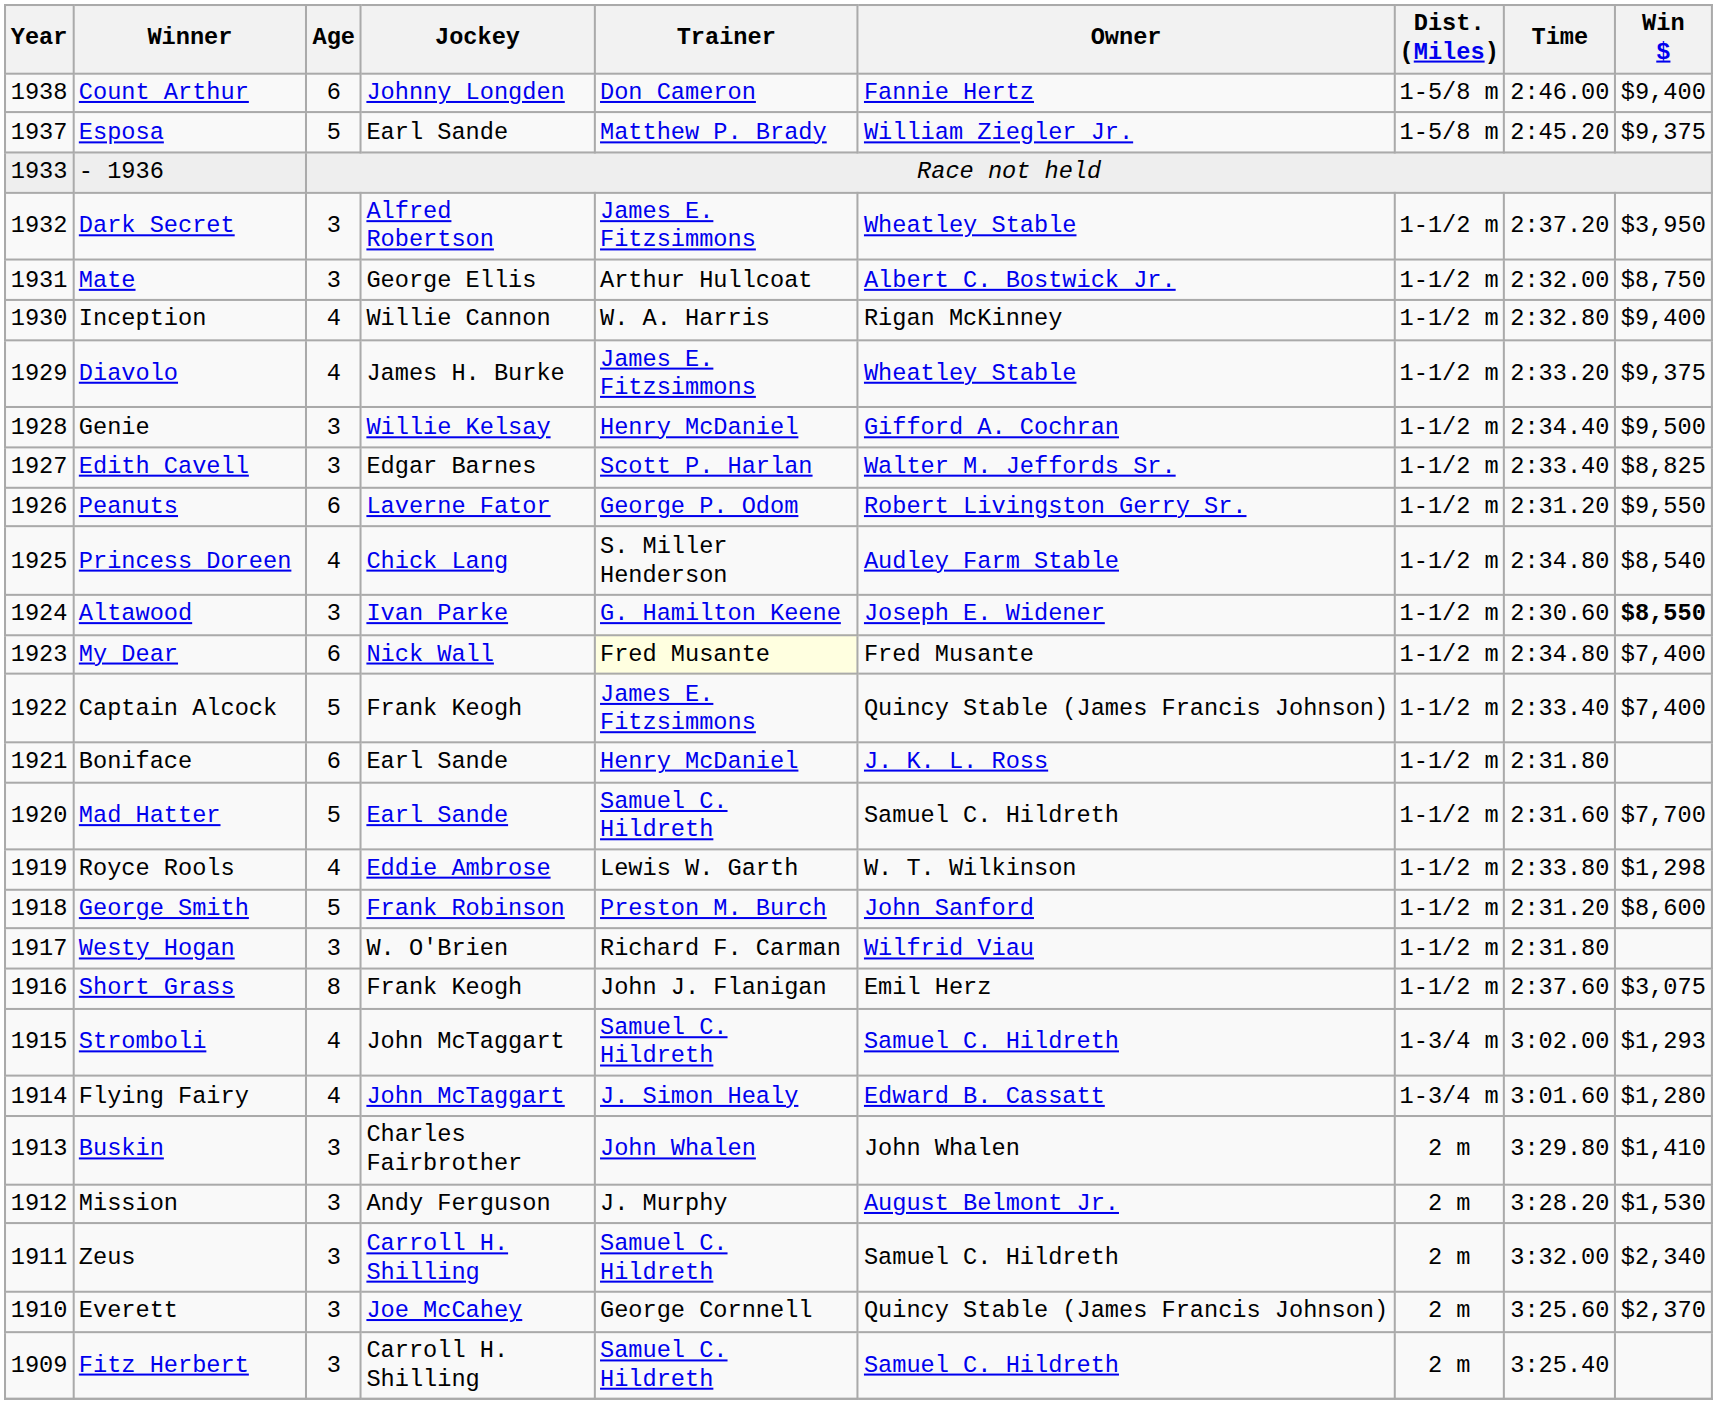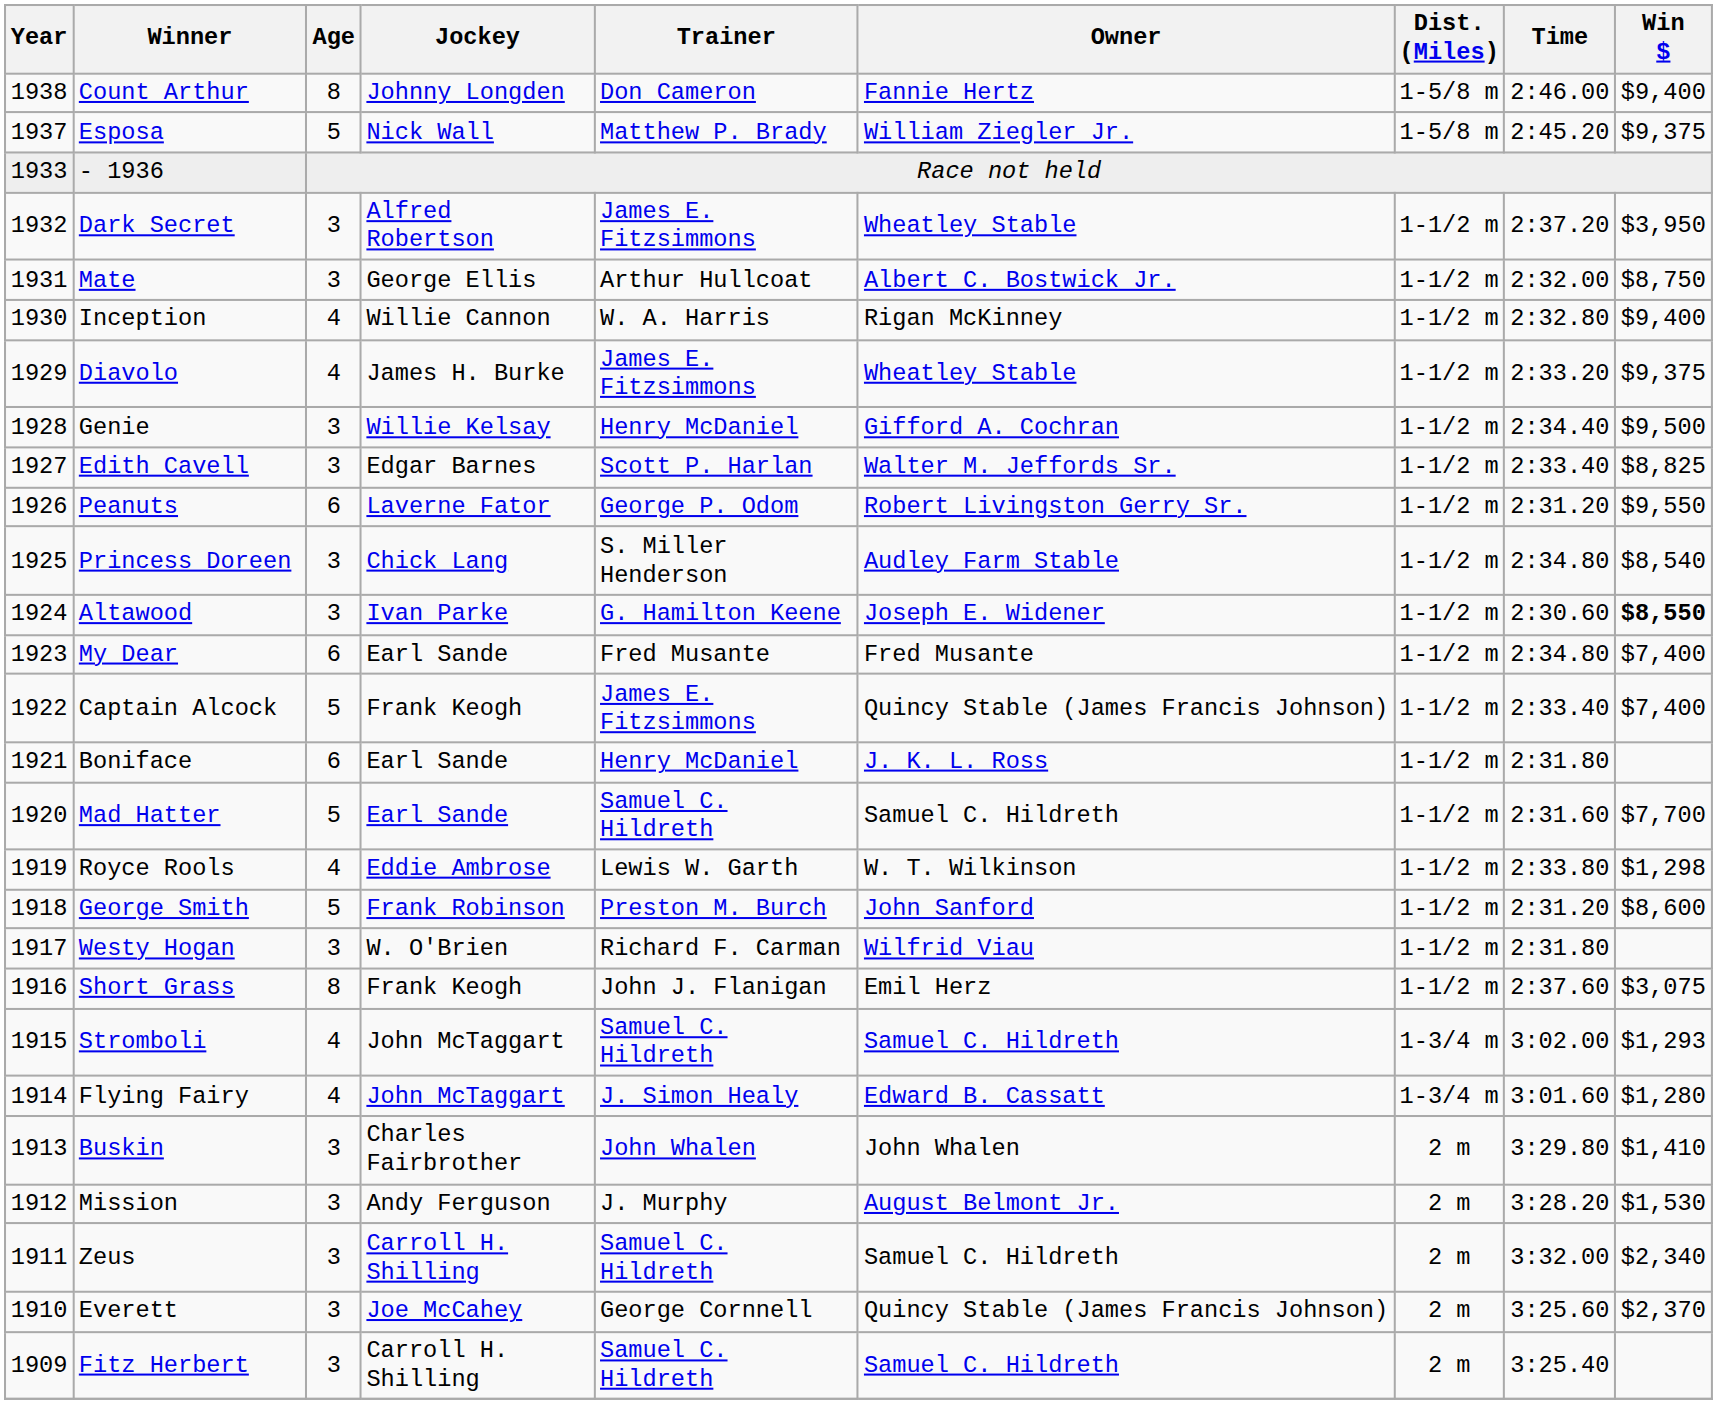Count Arthur | Age: 6 -> 8
Esposa | Jockey: Earl Sande -> Nick Wall
Princess Doreen | Age: 4 -> 3
My Dear | Jockey: Nick Wall -> Earl Sande
My Dear | Trainer: lightyellow background -> no background
